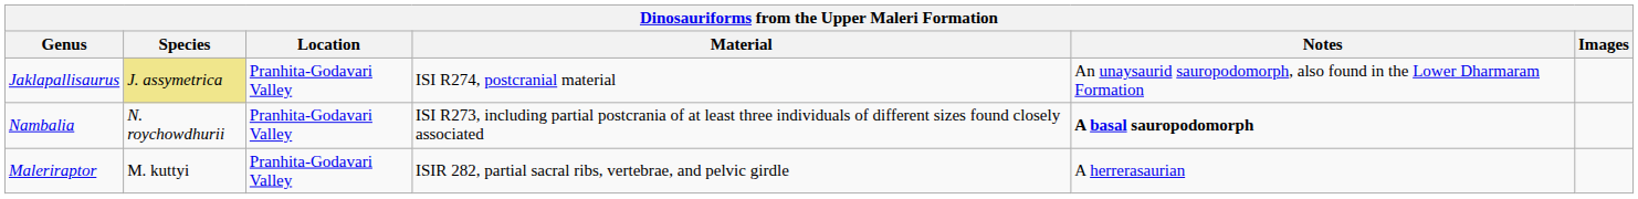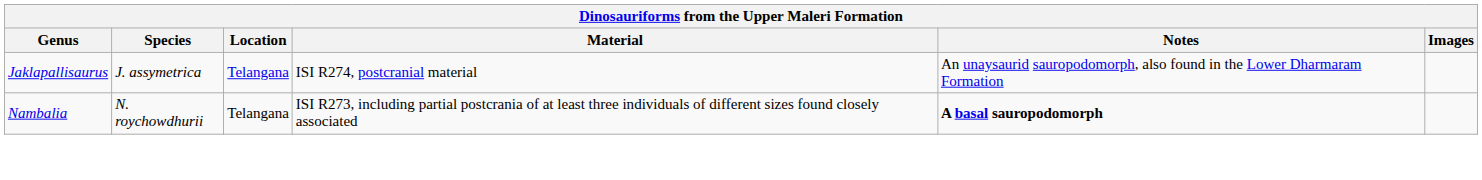Jaklapallisaurus | Species: khaki background -> no background
Jaklapallisaurus | Location: Pranhita-Godavari Valley -> Telangana
Nambalia | Location: Pranhita-Godavari Valley -> Telangana
- row: Maleriraptor | M. kuttyi | Pranhita-Godavari Valley | ISIR 282, partial sacral ribs, vertebrae, and pelvic girdle | A herrerasaurian
